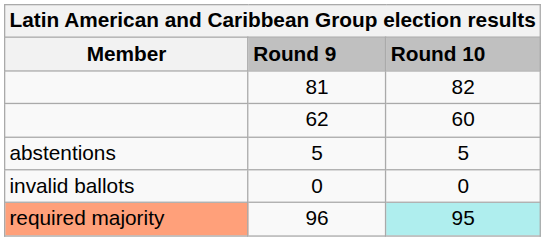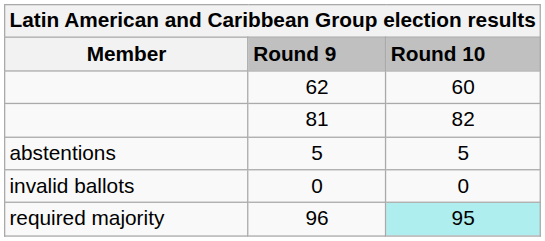rows swapped: 81 <-> 62
96 | Member: lightsalmon background -> no background
